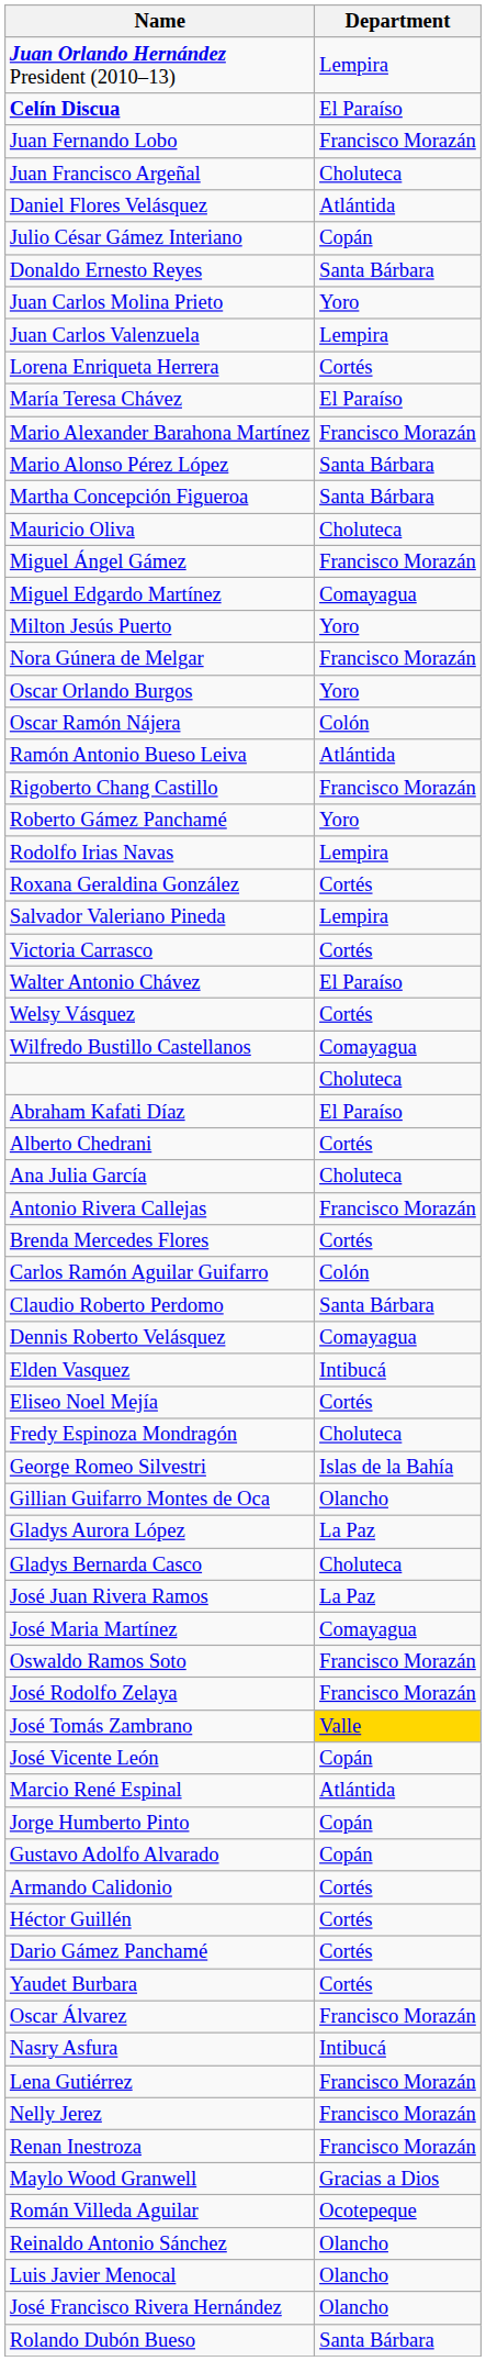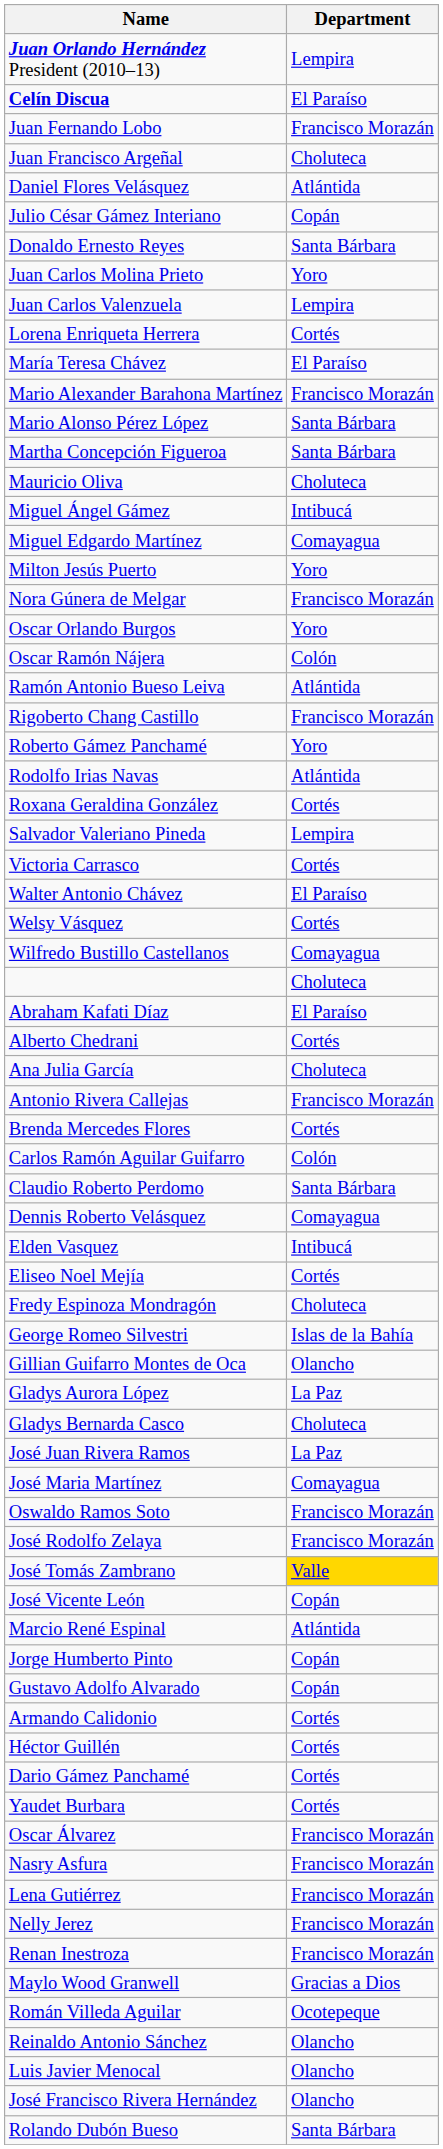Miguel Ángel Gámez | Department: Francisco Morazán -> Intibucá
Rodolfo Irias Navas | Department: Lempira -> Atlántida
Nasry Asfura | Department: Intibucá -> Francisco Morazán
